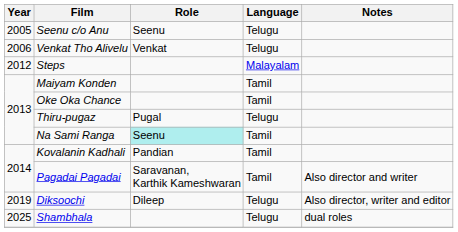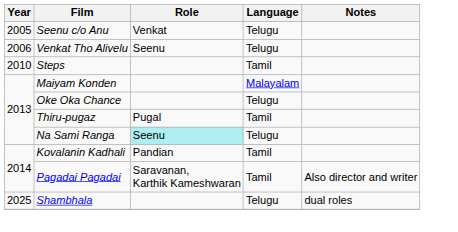Seenu c/o Anu | Role: Seenu -> Venkat
Venkat Tho Alivelu | Role: Venkat -> Seenu
Steps | Year: 2012 -> 2010
Steps | Language: Malayalam -> Tamil
Maiyam Konden | Language: Tamil -> Malayalam
Oke Oka Chance | Language: Tamil -> Telugu
Thiru-pugaz | Language: Telugu -> Tamil
Na Sami Ranga | Language: Tamil -> Telugu
- row: 2019 | Diksoochi | Dileep | Telugu | Also director, writer and editor
